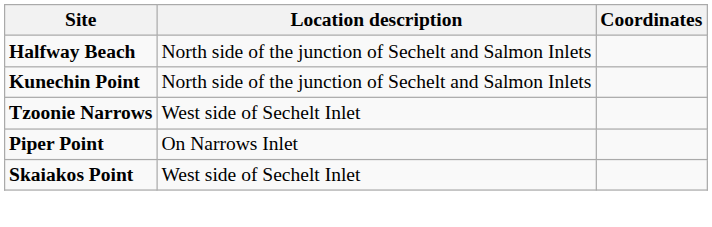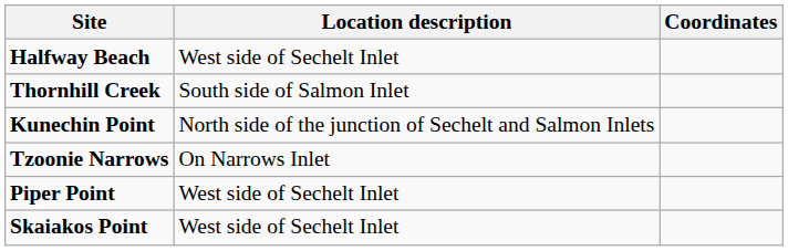Halfway Beach | Location description: North side of the junction of Sechelt and Salmon Inlets -> West side of Sechelt Inlet
+ row: Thornhill Creek | South side of Salmon Inlet
Tzoonie Narrows | Location description: West side of Sechelt Inlet -> On Narrows Inlet
Piper Point | Location description: On Narrows Inlet -> West side of Sechelt Inlet
